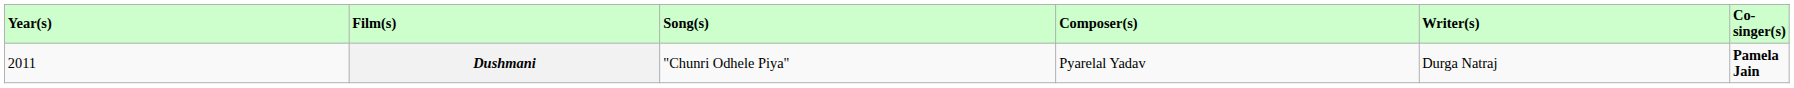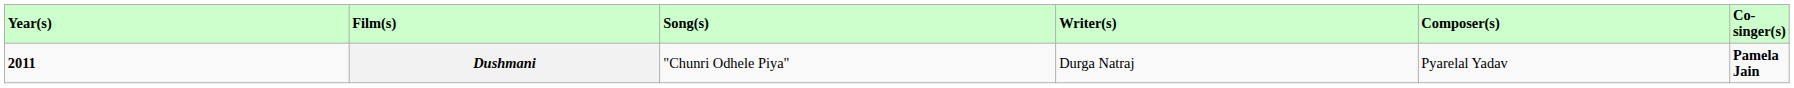columns swapped: Composer(s) <-> Writer(s)
Dushmani | Year(s): normal -> bold
